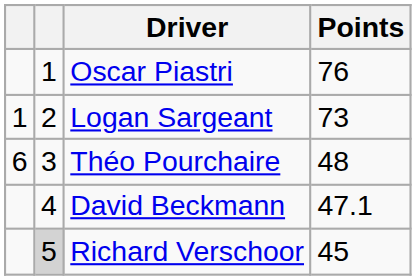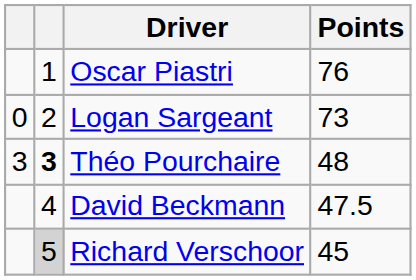Logan Sargeant | column 1: 1 -> 0
Théo Pourchaire | column 1: 6 -> 3
Théo Pourchaire | column 2: normal -> bold
David Beckmann | Points: 47.1 -> 47.5
